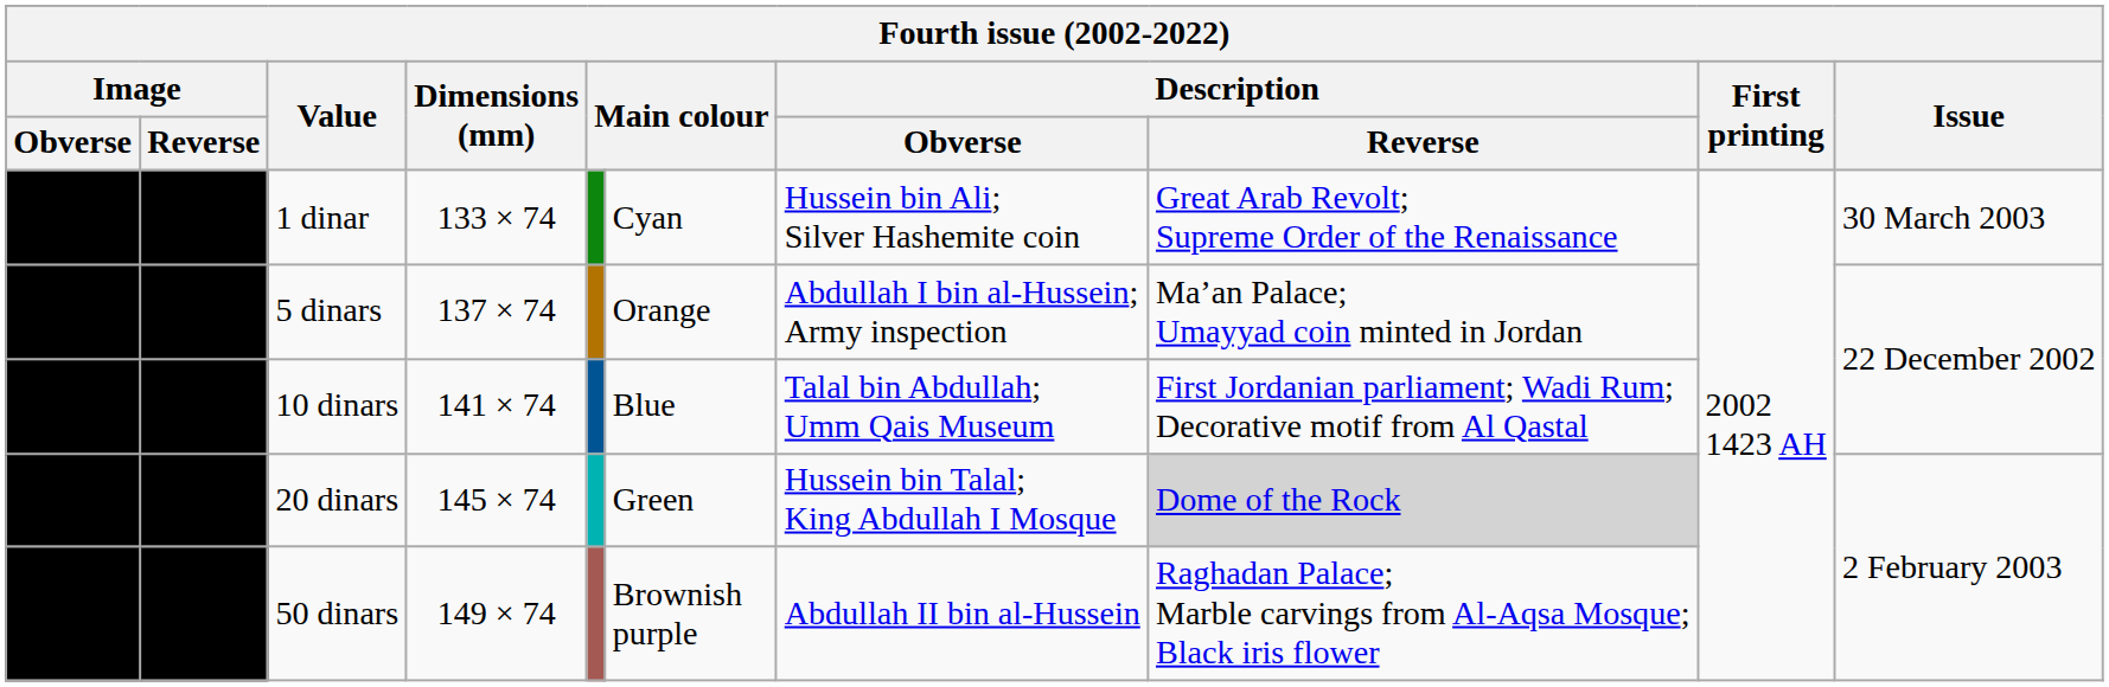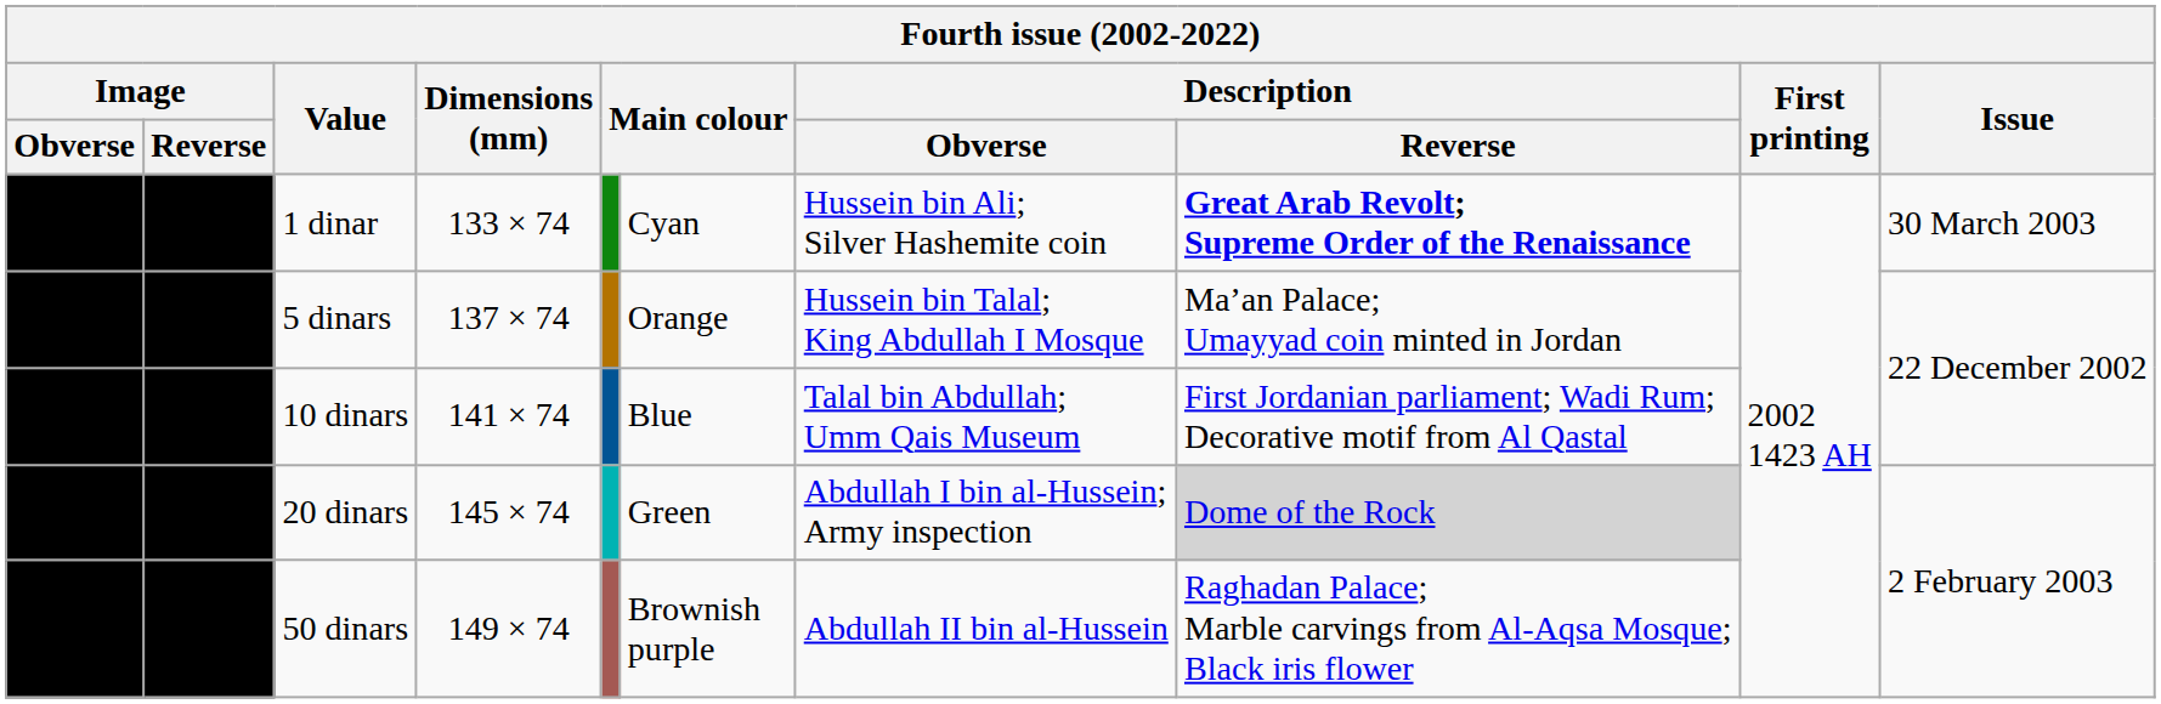1 dinar | Description / Reverse: normal -> bold
5 dinars | Description / Obverse: Abdullah I bin al-Hussein; Army inspection -> Hussein bin Talal; King Abdullah I Mosque
20 dinars | Description / Obverse: Hussein bin Talal; King Abdullah I Mosque -> Abdullah I bin al-Hussein; Army inspection
